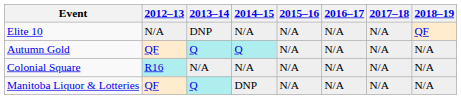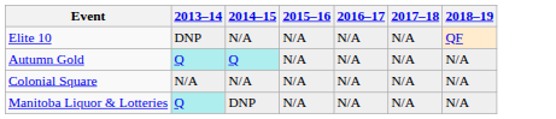- column: 2012–13 | N/A | QF | R16 | QF
